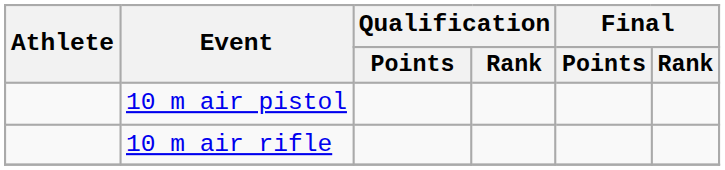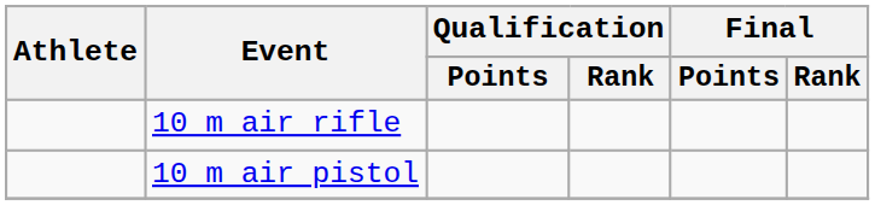rows swapped: 10 m air pistol <-> 10 m air rifle
